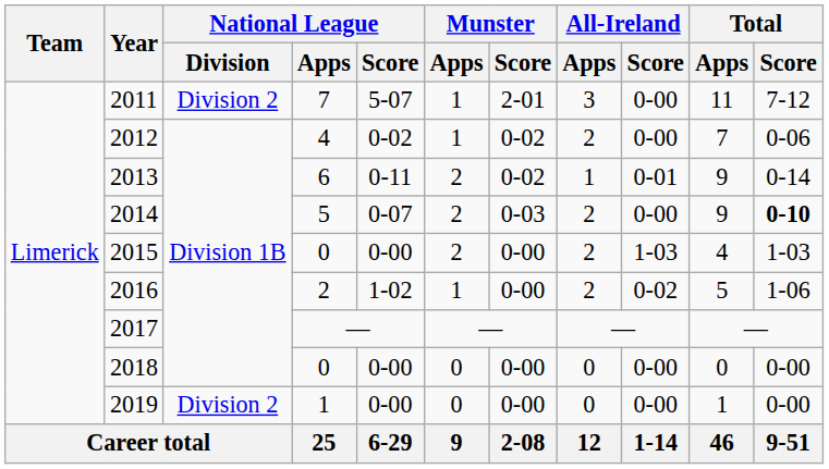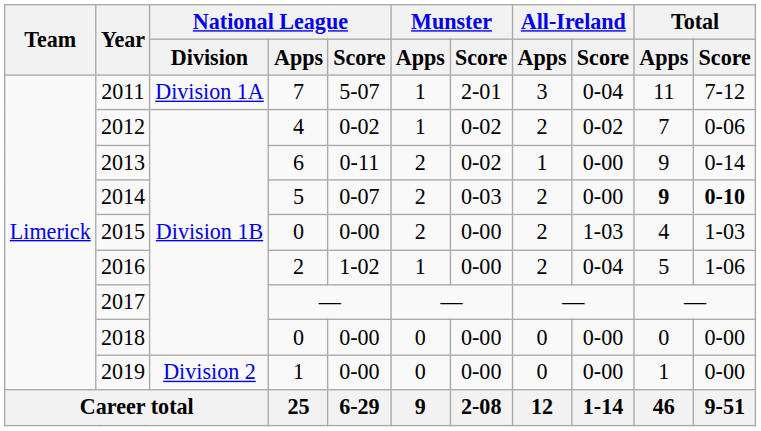2011 | National League / Division: Division 2 -> Division 1A
2011 | All-Ireland / Score: 0-00 -> 0-04
2012 | All-Ireland / Score: 0-00 -> 0-02
2013 | All-Ireland / Score: 0-01 -> 0-00
2014 | Total / Apps: normal -> bold
2016 | All-Ireland / Score: 0-02 -> 0-04
